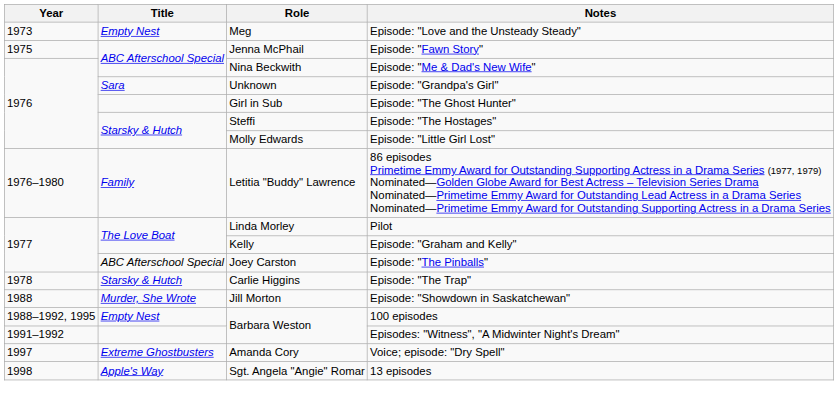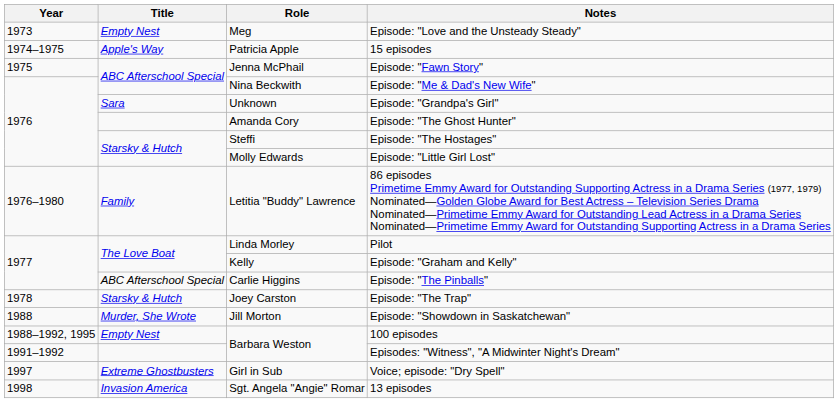+ row: 1974–1975 | Apple's Way | Patricia Apple | 15 episodes
Episode: "The Ghost Hunter" | Role: Girl in Sub -> Amanda Cory
Episode: "The Pinballs" | Role: Joey Carston -> Carlie Higgins
Episode: "The Trap" | Role: Carlie Higgins -> Joey Carston
Voice; episode: "Dry Spell" | Role: Amanda Cory -> Girl in Sub
13 episodes | Title: Apple's Way -> Invasion America
